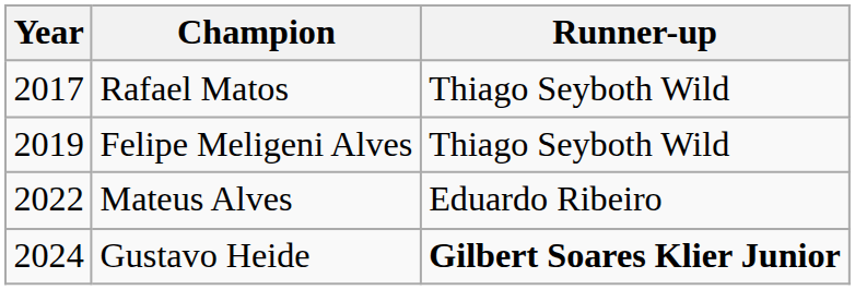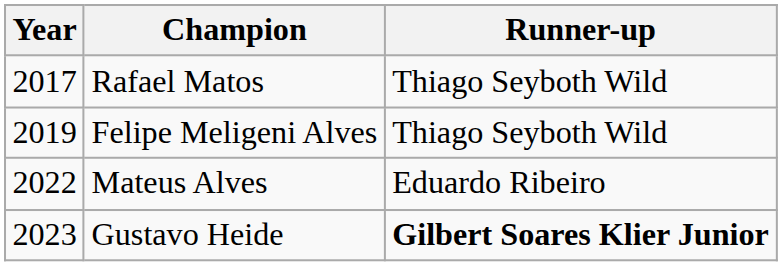Gustavo Heide | Year: 2024 -> 2023
